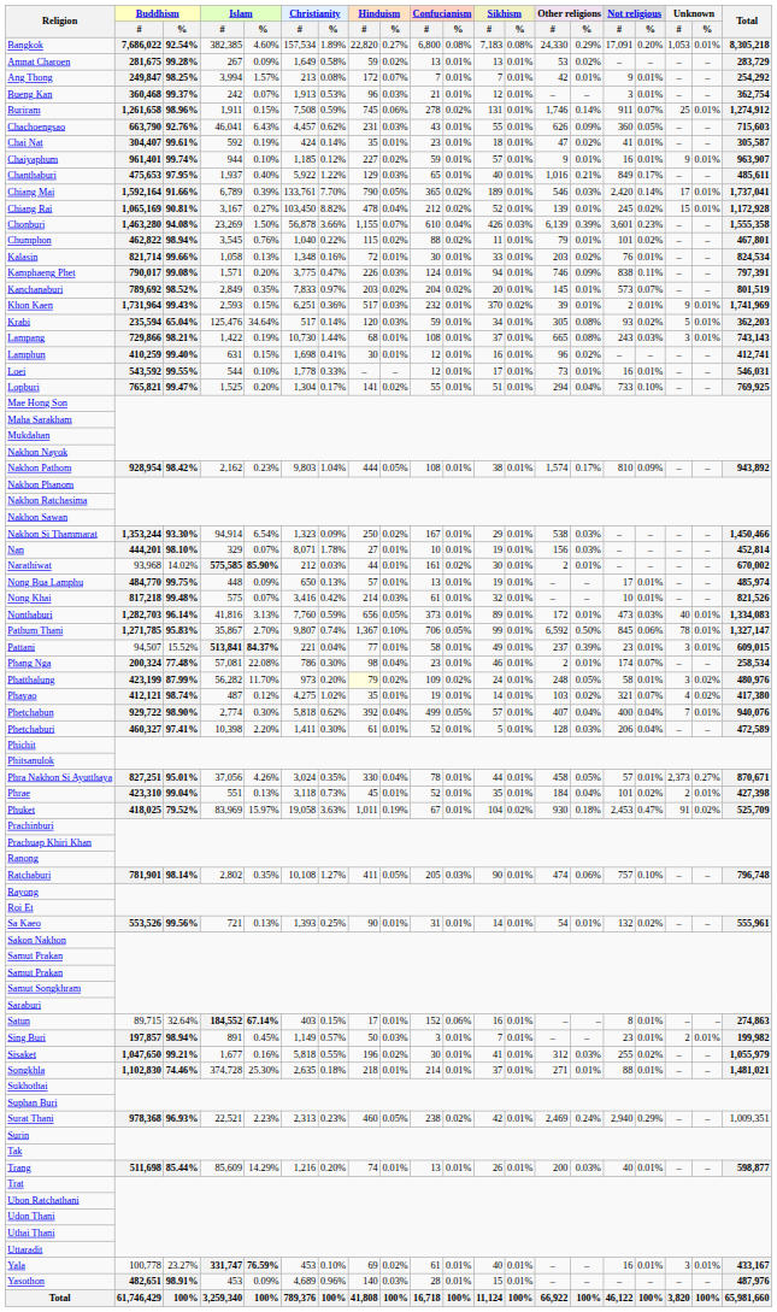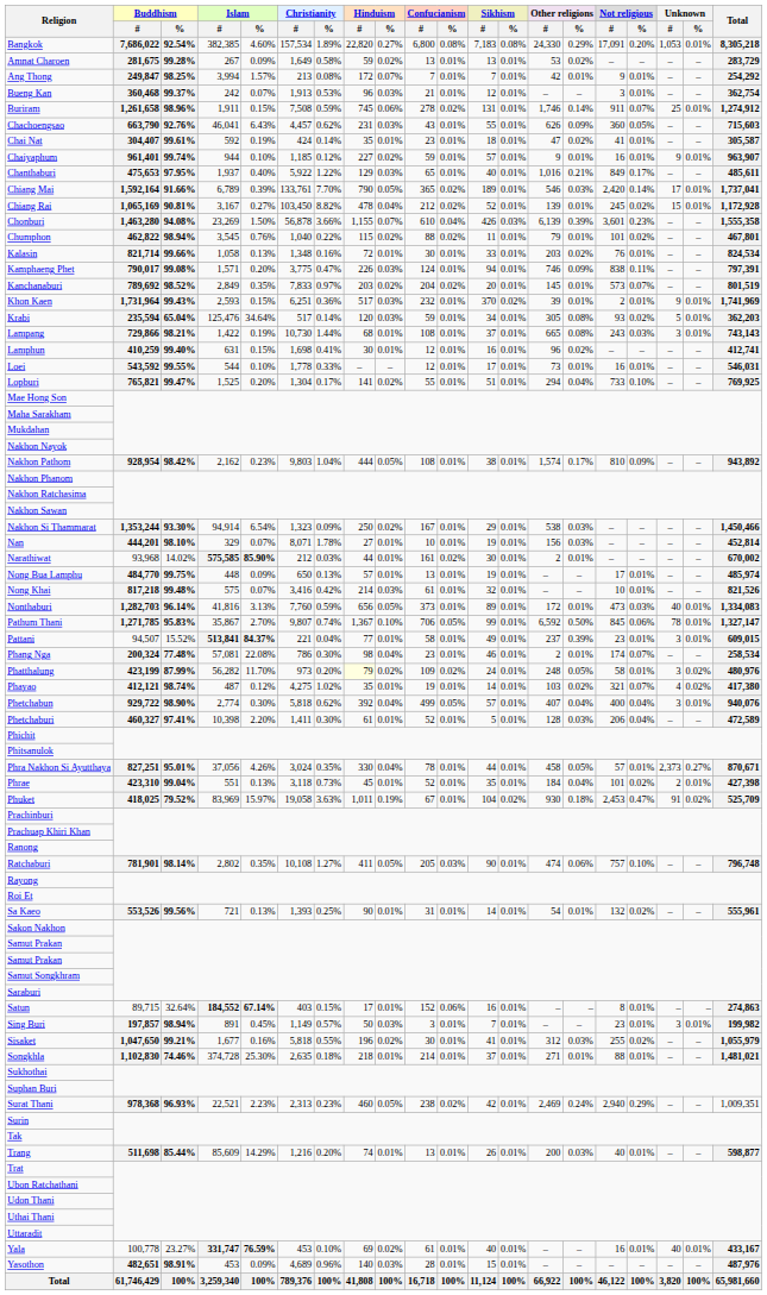Phetchabun | Unknown / #: 7 -> 3
Sing Buri | Unknown / #: 2 -> 3
Yala | Unknown / #: 3 -> 40
